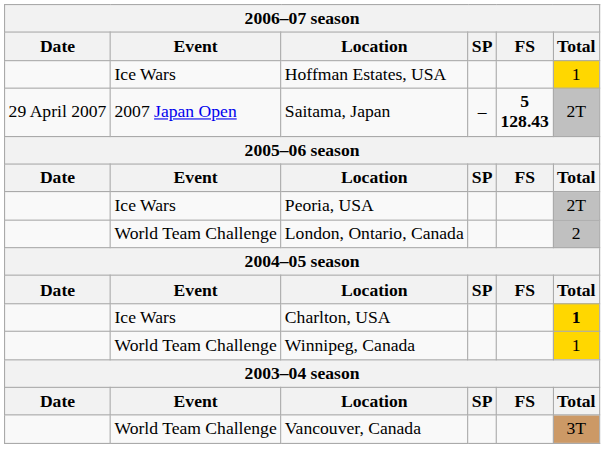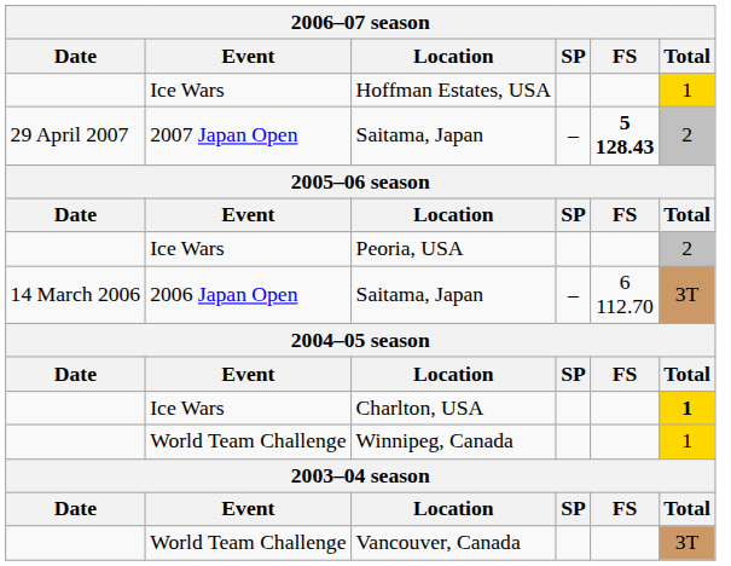2007 Japan Open / Saitama, Japan | Total: 2T -> 2
Peoria, USA | Total: 2T -> 2
- row: World Team Challenge | London, Ontario, Canada | 2
+ row: 14 March 2006 | 2006 Japan Open | Saitama, Japan | – | 6 112.70 | 3T
